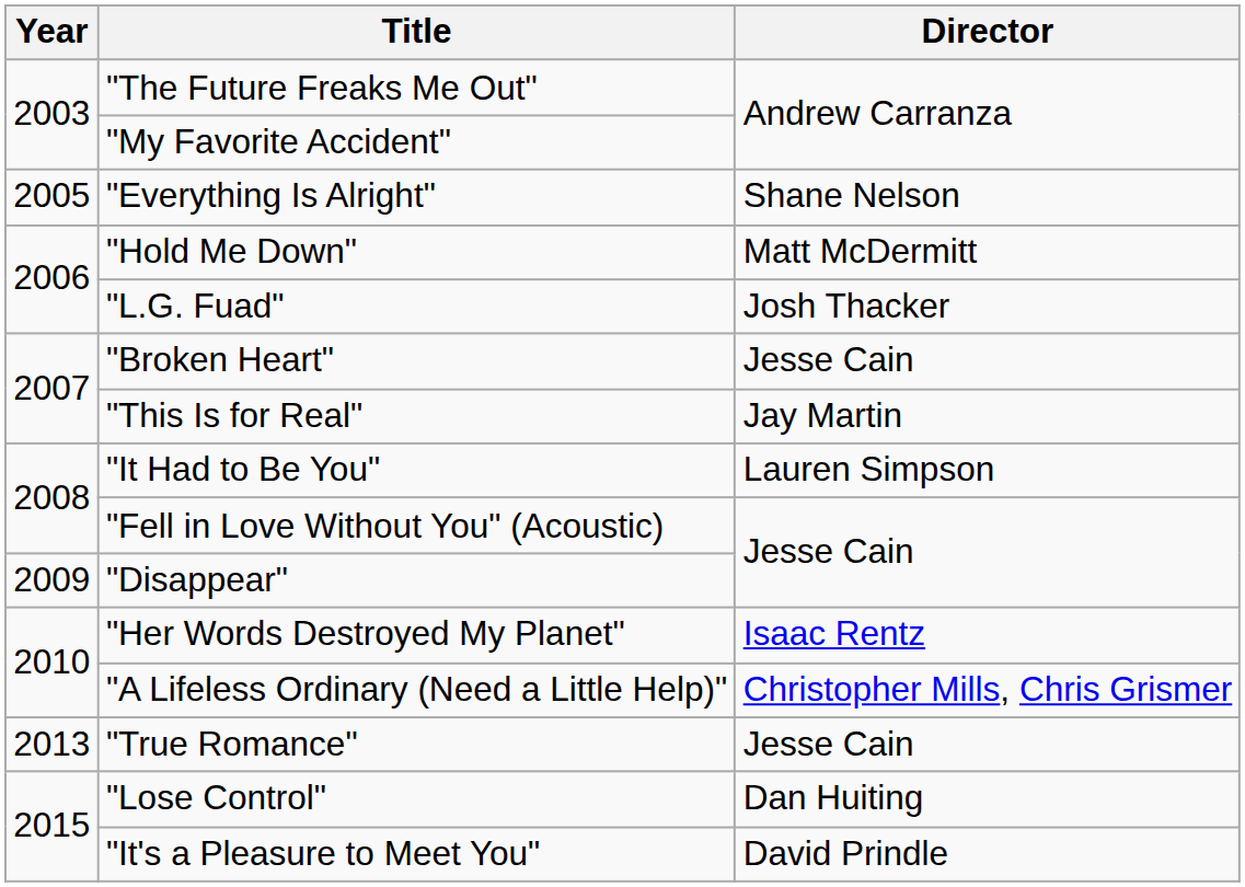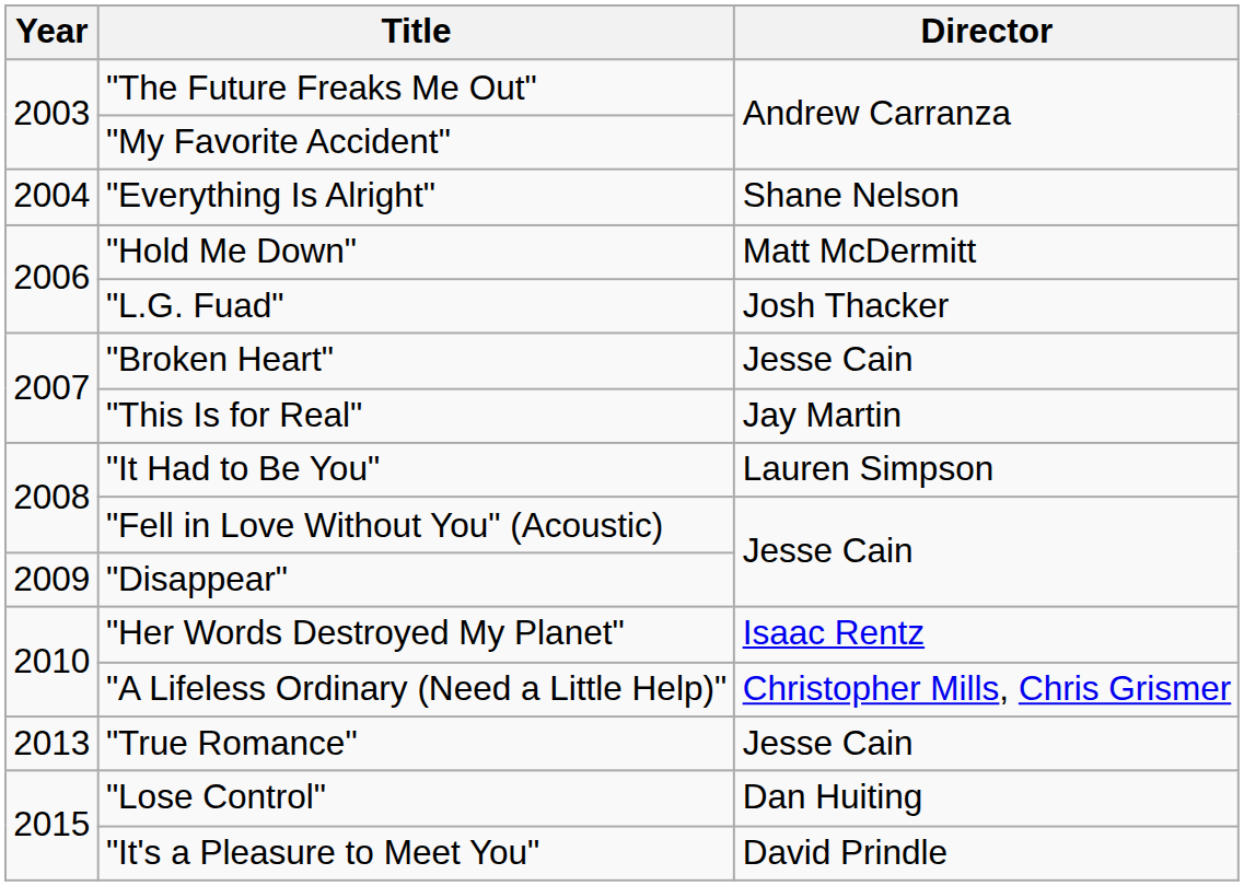"Everything Is Alright" | Year: 2005 -> 2004
